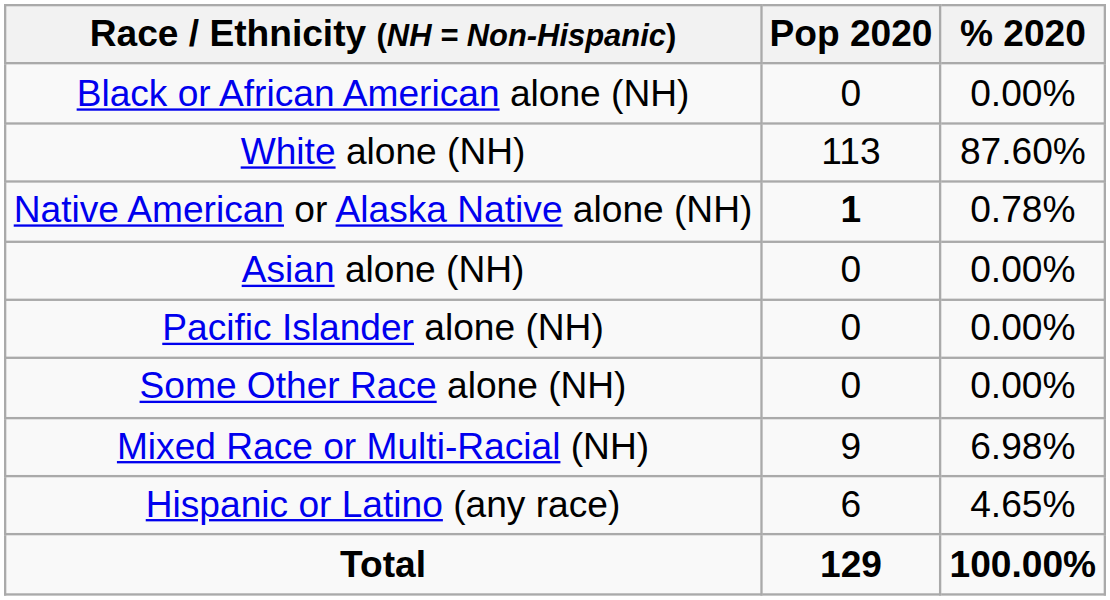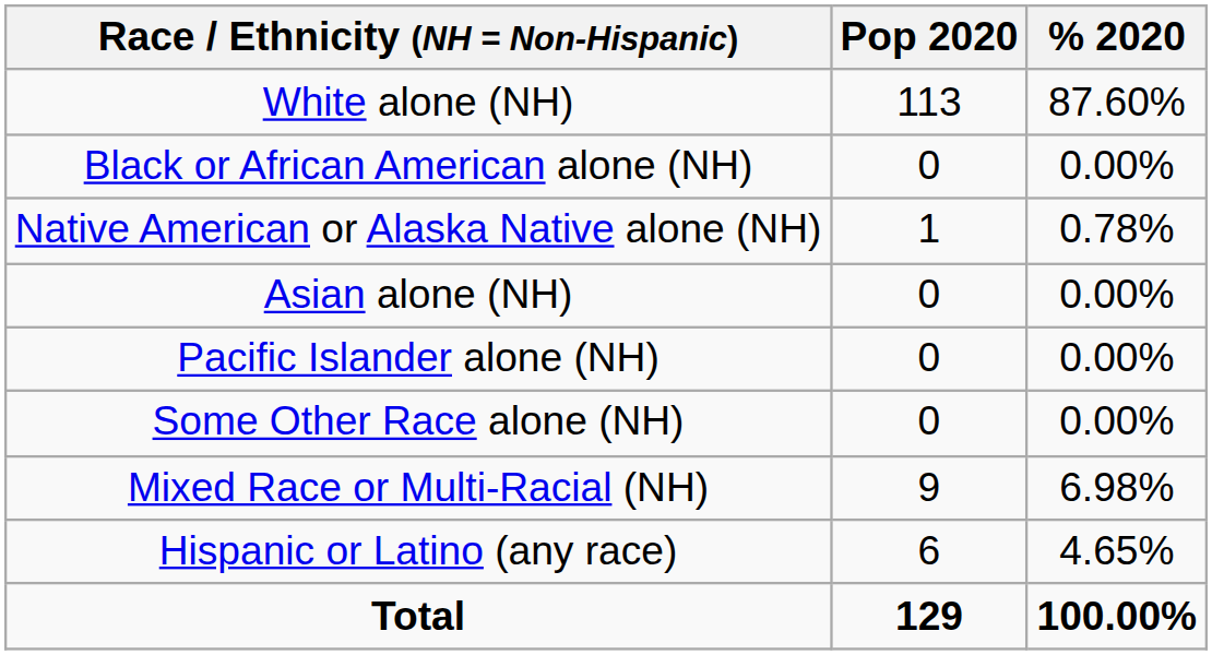rows swapped: White alone (NH) <-> Black or African American alone (NH)
Native American or Alaska Native alone (NH) | Pop 2020: bold -> normal
